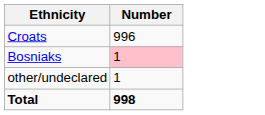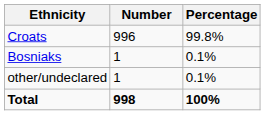+ column: Percentage | 99.8% | 0.1% | 0.1% | 100%
Bosniaks | Number: pink background -> no background
